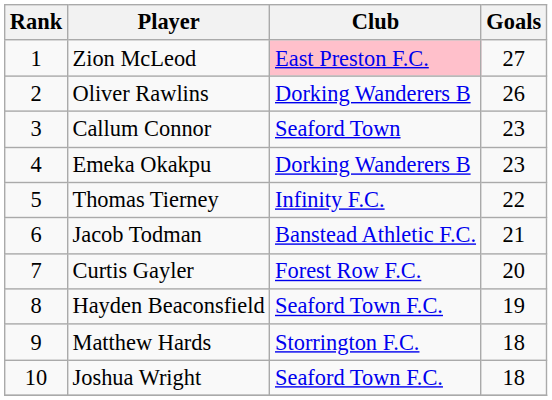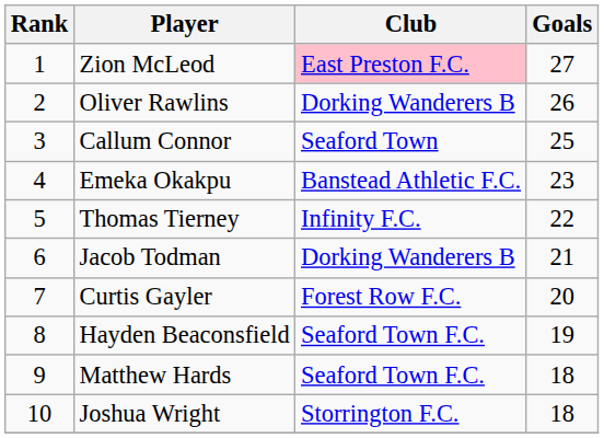Callum Connor | Goals: 23 -> 25
Emeka Okakpu | Club: Dorking Wanderers B -> Banstead Athletic F.C.
Jacob Todman | Club: Banstead Athletic F.C. -> Dorking Wanderers B
Matthew Hards | Club: Storrington F.C. -> Seaford Town F.C.
Joshua Wright | Club: Seaford Town F.C. -> Storrington F.C.
